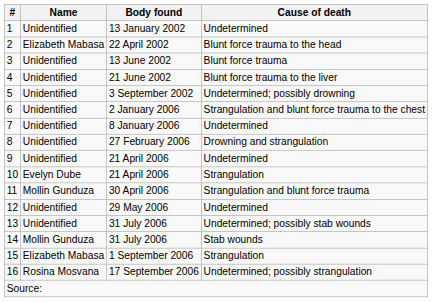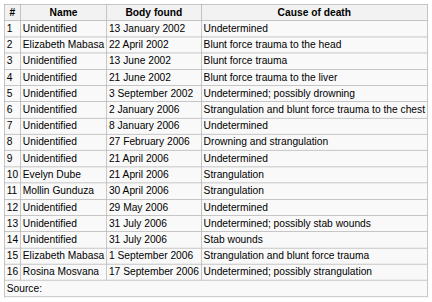11 | Cause of death: Strangulation and blunt force trauma -> Strangulation
14 | Name: Mollin Gunduza -> Unidentified
15 | Cause of death: Strangulation -> Strangulation and blunt force trauma
